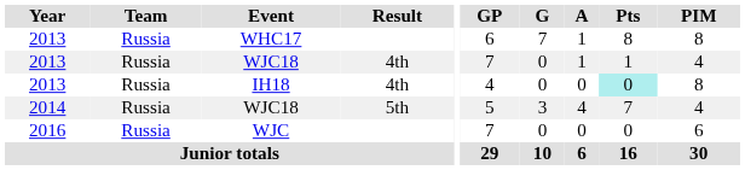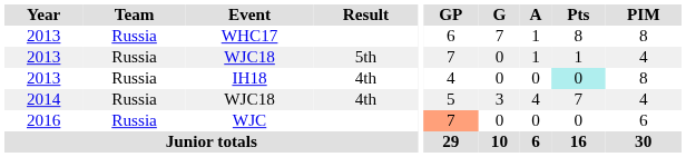2013 / WJC18 | Result: 4th -> 5th
2014 / WJC18 | Result: 5th -> 4th
WJC | GP: no background -> lightsalmon background
